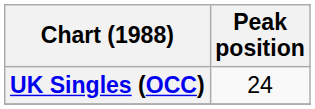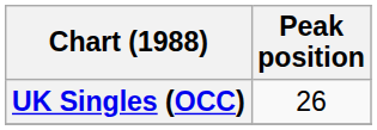UK Singles (OCC) | Peak position: 24 -> 26
